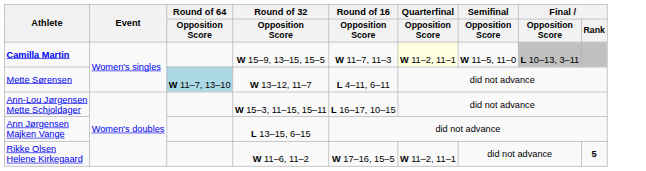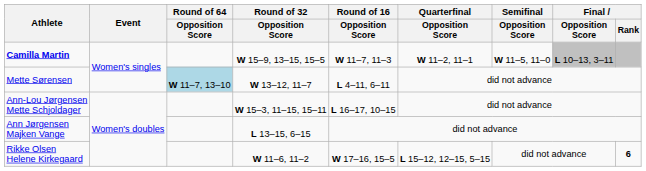Camilla Martin | Quarterfinal / Opposition Score: lightyellow background -> no background
Rikke Olsen Helene Kirkegaard | Quarterfinal / Opposition Score: W 11–2, 11–1 -> L 15–12, 12–15, 5–15
Rikke Olsen Helene Kirkegaard | Final / Rank: 5 -> 6
